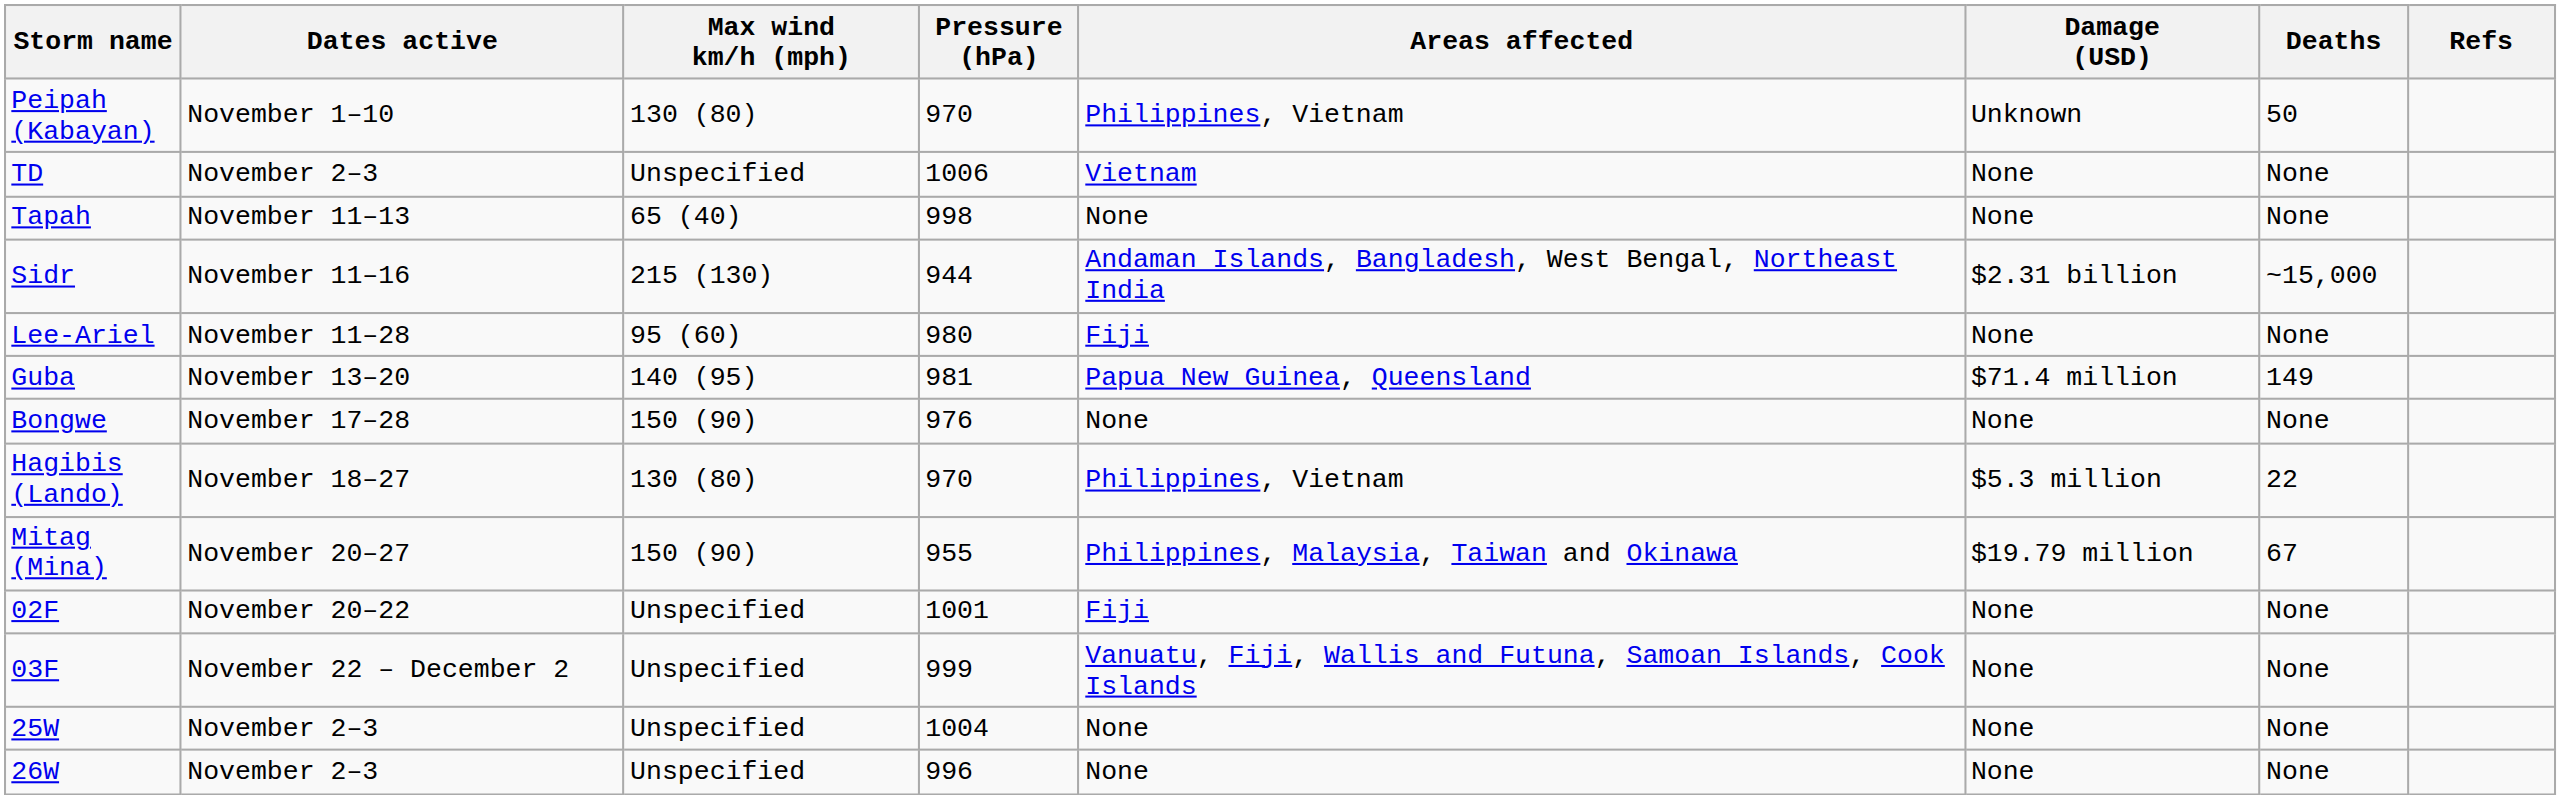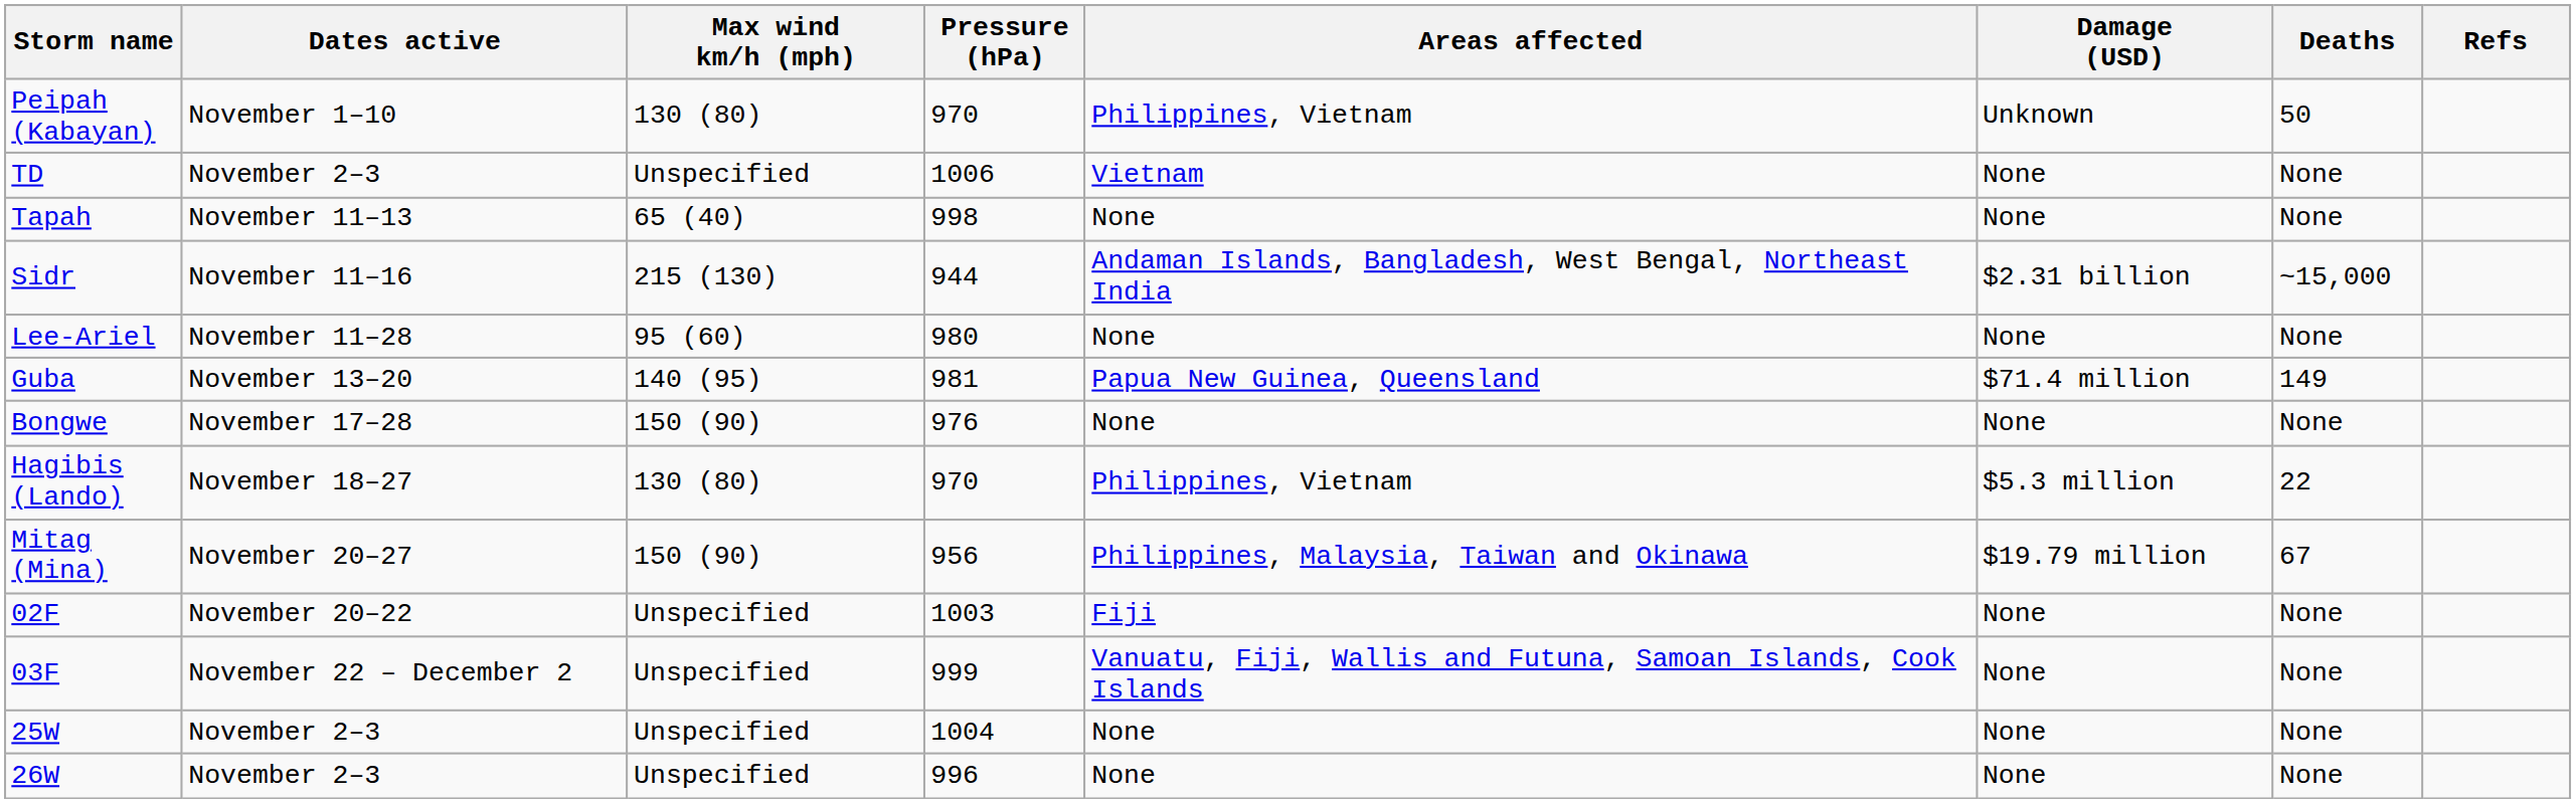Lee-Ariel | Areas affected: Fiji -> None
Mitag (Mina) | Pressure (hPa): 955 -> 956
02F | Pressure (hPa): 1001 -> 1003
